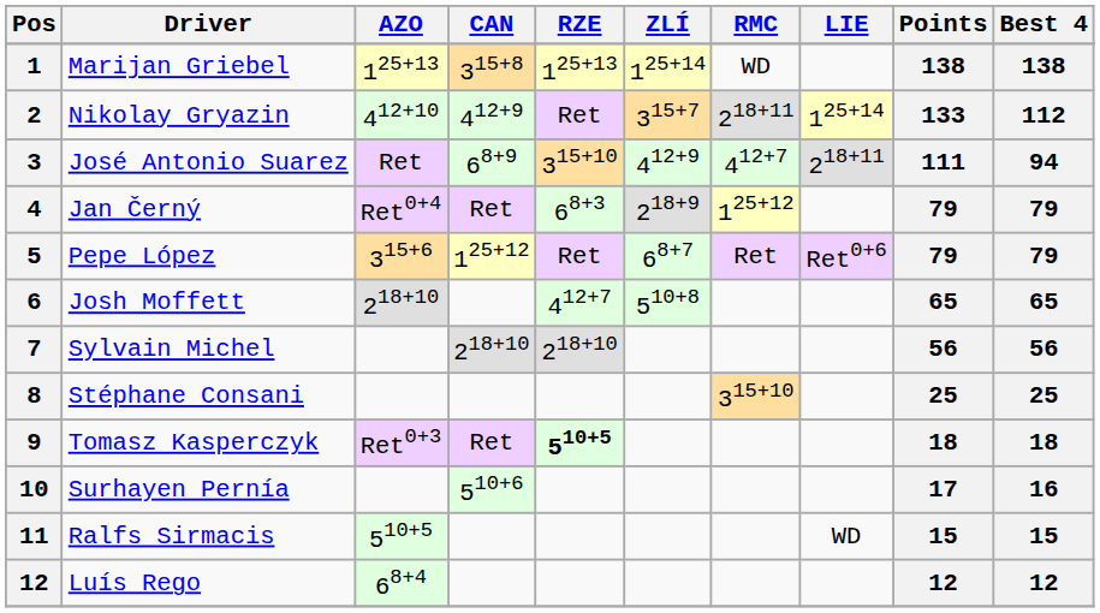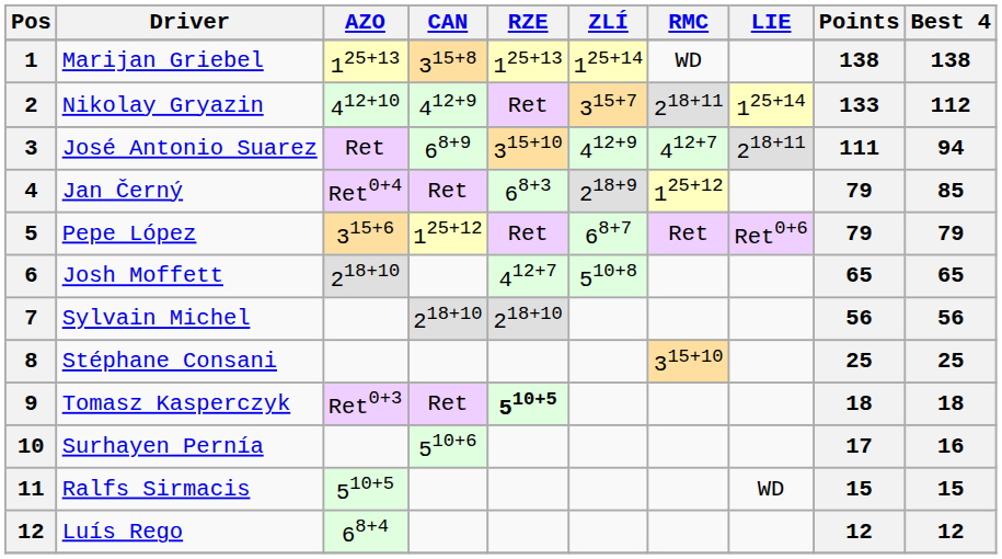Jan Černý | Best 4: 79 -> 85
